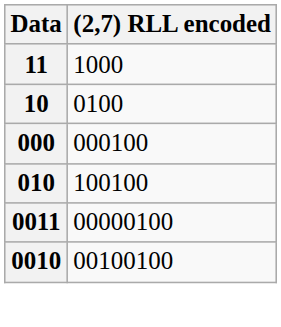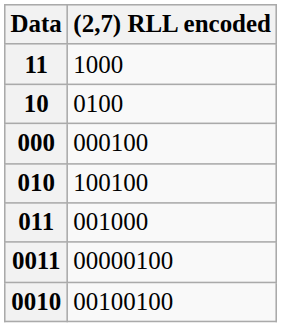+ row: 011 | 001000
